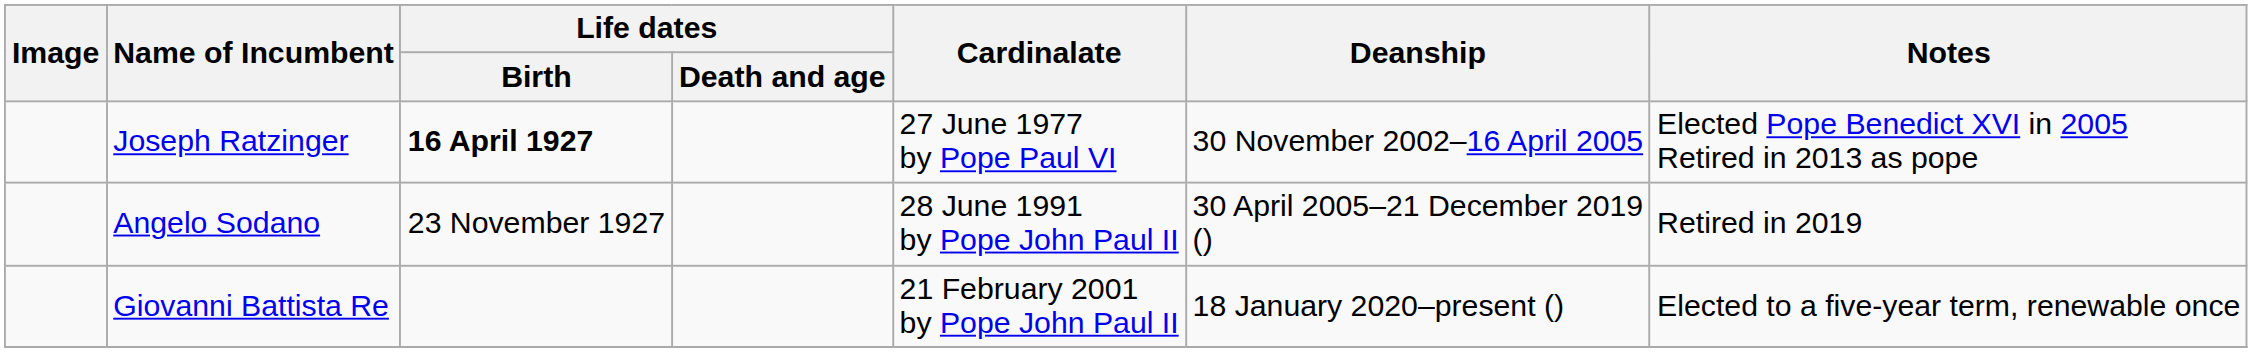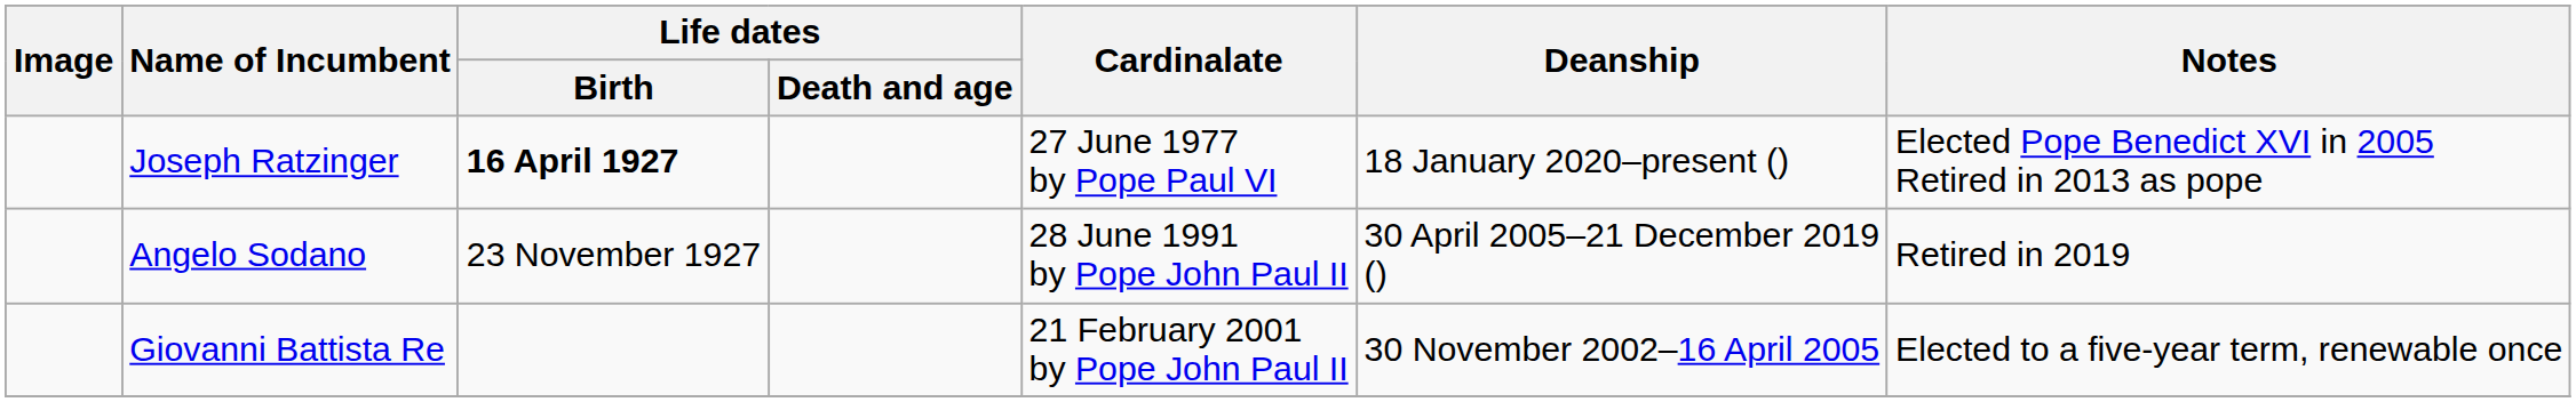Joseph Ratzinger | Deanship: 30 November 2002–16 April 2005 -> 18 January 2020–present ()
Giovanni Battista Re | Deanship: 18 January 2020–present () -> 30 November 2002–16 April 2005
